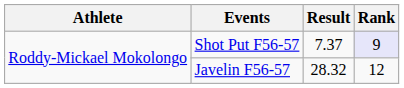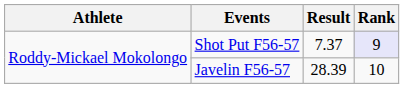Javelin F56-57 | Result: 28.32 -> 28.39
Javelin F56-57 | Rank: 12 -> 10
